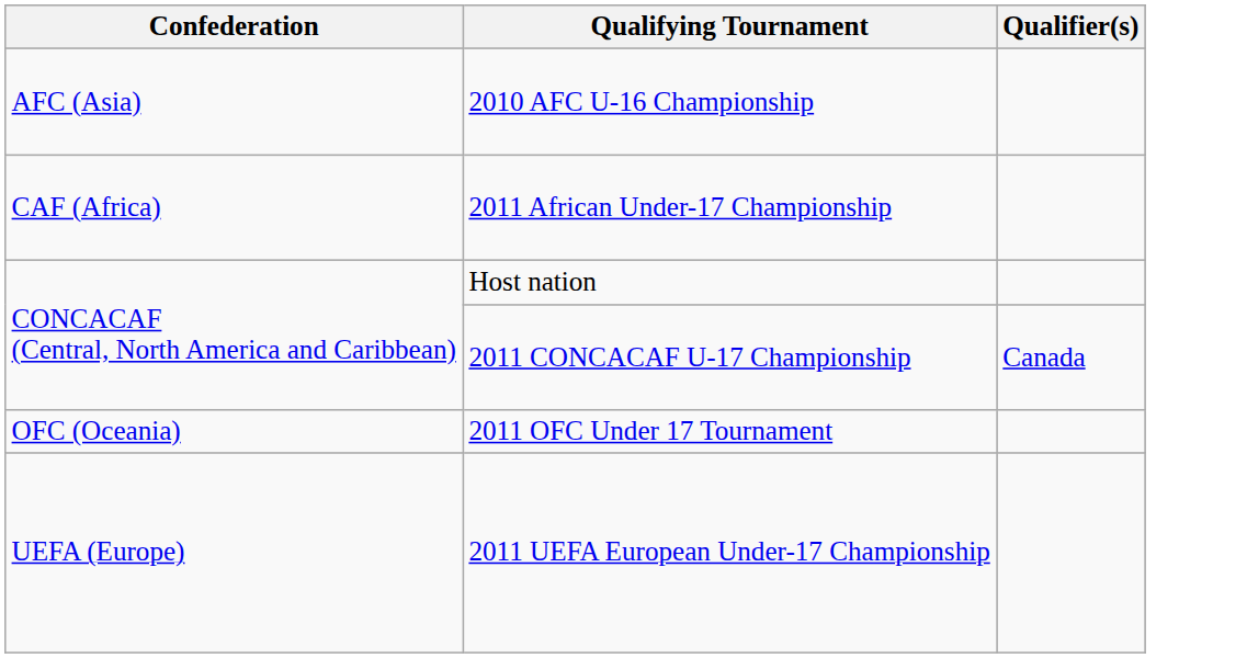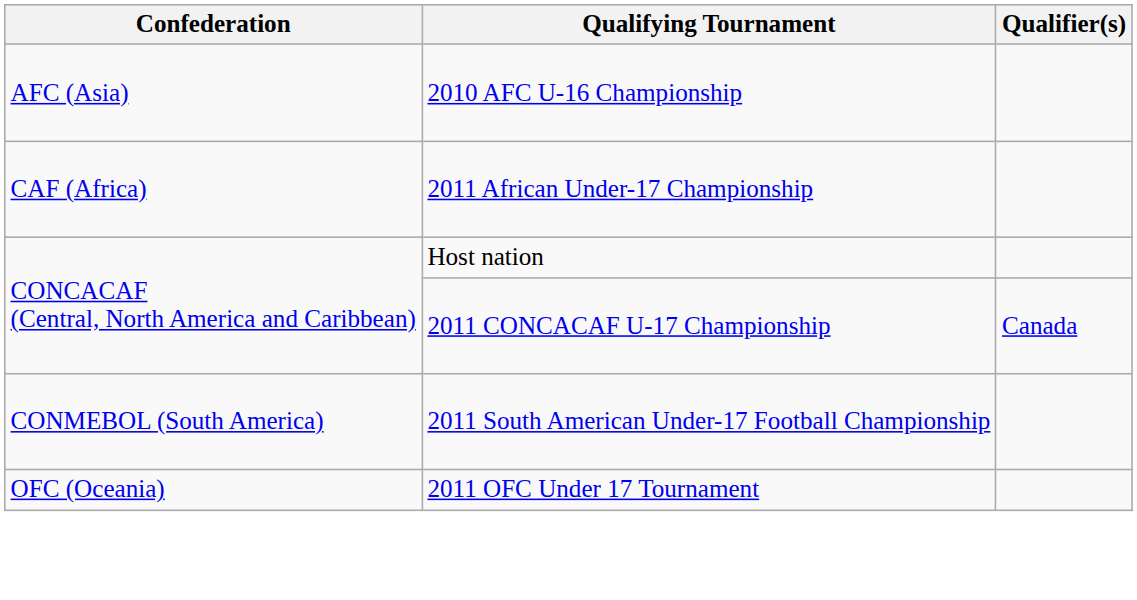+ row: CONMEBOL (South America) | 2011 South American Under-17 Football Championship
- row: UEFA (Europe) | 2011 UEFA European Under-17 Championship
